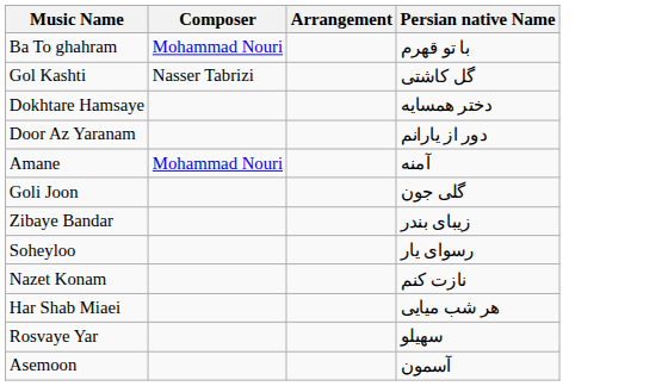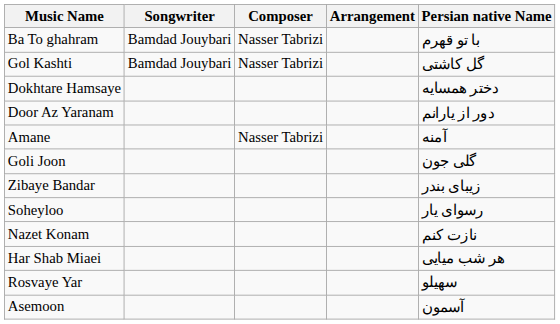+ column: Songwriter | Bamdad Jouybari | Bamdad Jouybari
Ba To ghahram | Composer: Mohammad Nouri -> Nasser Tabrizi
Amane | Composer: Mohammad Nouri -> Nasser Tabrizi
